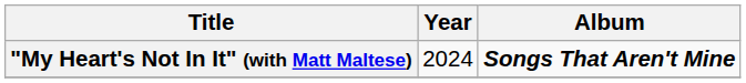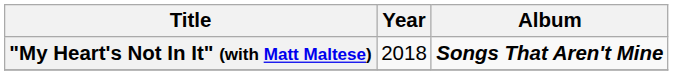"My Heart's Not In It" (with Matt Maltese) | Year: 2024 -> 2018
